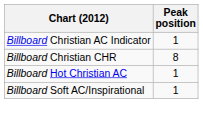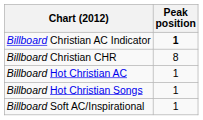Billboard Christian AC Indicator | Peak position: normal -> bold
+ row: Billboard Hot Christian Songs | 1
